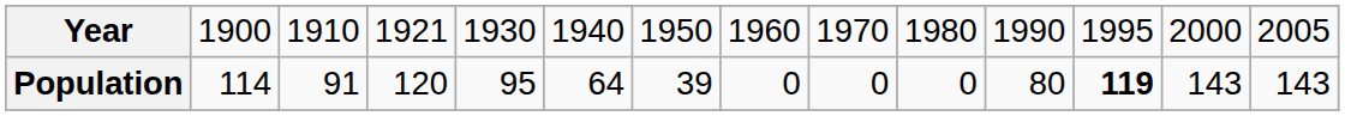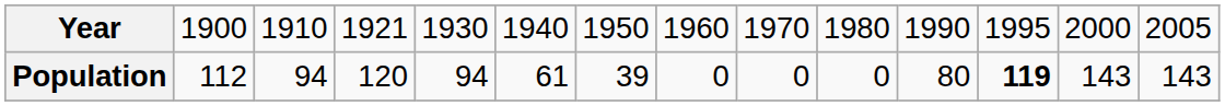Population | column 2: 114 -> 112
Population | column 3: 91 -> 94
Population | column 5: 95 -> 94
Population | column 6: 64 -> 61
